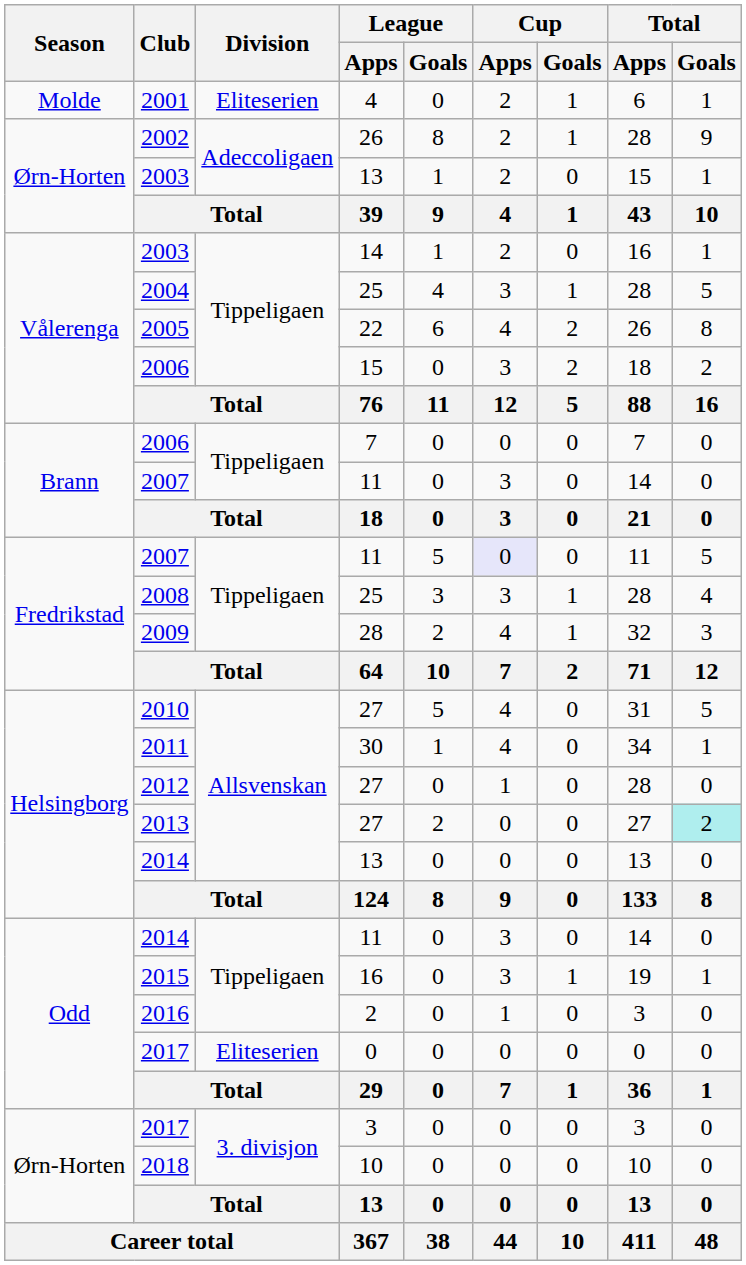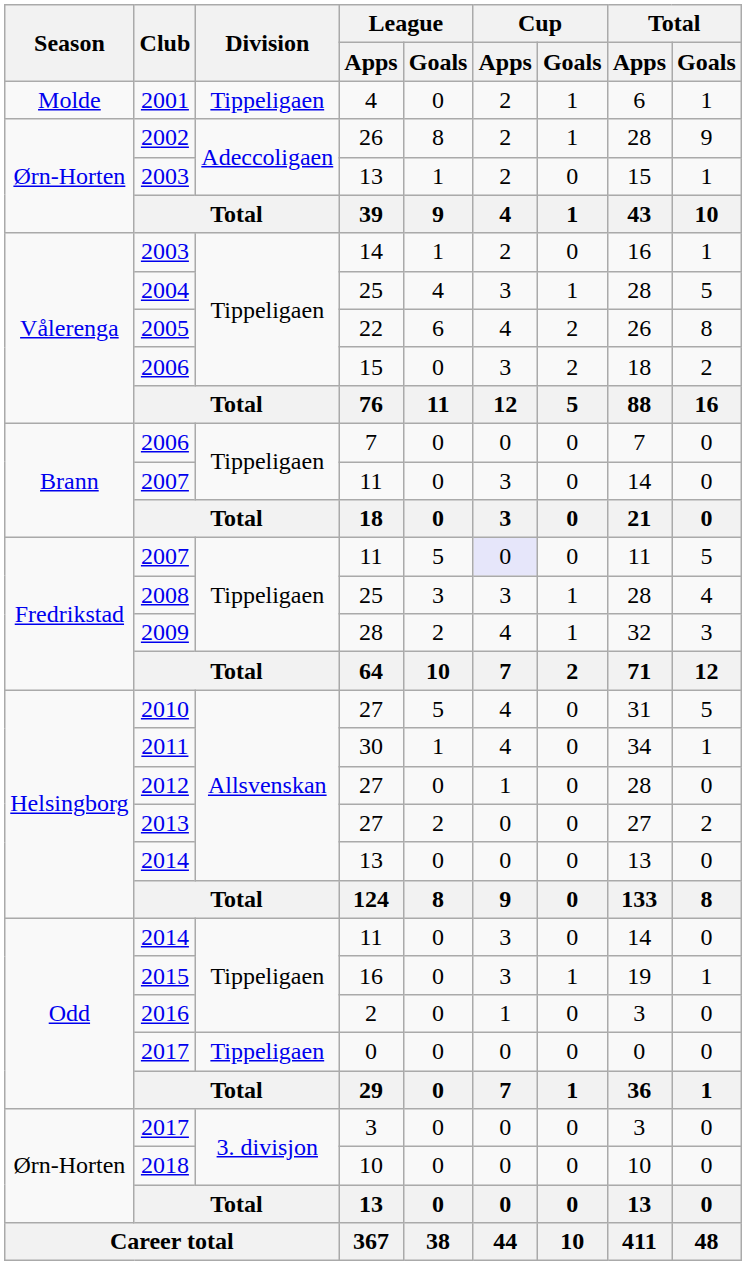2001 | Division: Eliteserien -> Tippeligaen
2013 | Total / Goals: paleturquoise background -> no background
Odd / 2017 | Division: Eliteserien -> Tippeligaen
